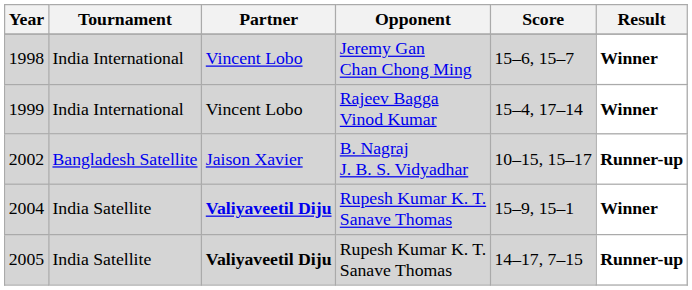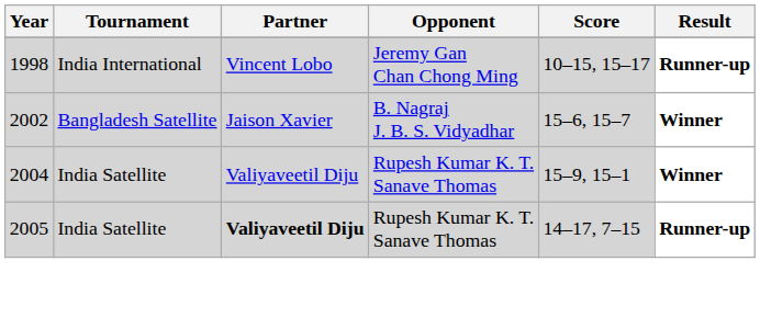1998 | Score: 15–6, 15–7 -> 10–15, 15–17
1998 | Result: Winner -> Runner-up
- row: 1999 | India International | Vincent Lobo | Rajeev Bagga Vinod Kumar | 15–4, 17–14 | Winner
2002 | Score: 10–15, 15–17 -> 15–6, 15–7
2002 | Result: Runner-up -> Winner
2004 | Partner: bold -> normal
